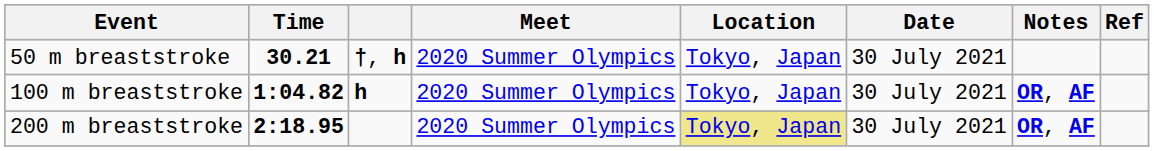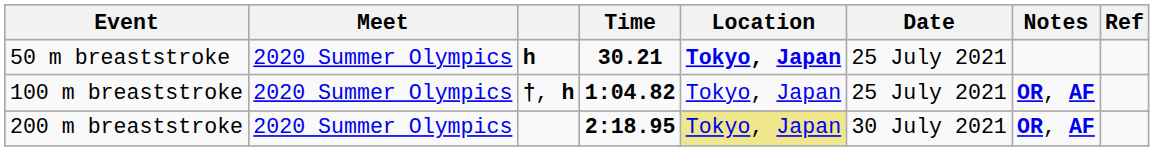columns swapped: Time <-> Meet
50 m breaststroke | column 3: †, h -> h
50 m breaststroke | Location: normal -> bold
50 m breaststroke | Date: 30 July 2021 -> 25 July 2021
100 m breaststroke | column 3: h -> †, h
100 m breaststroke | Date: 30 July 2021 -> 25 July 2021
